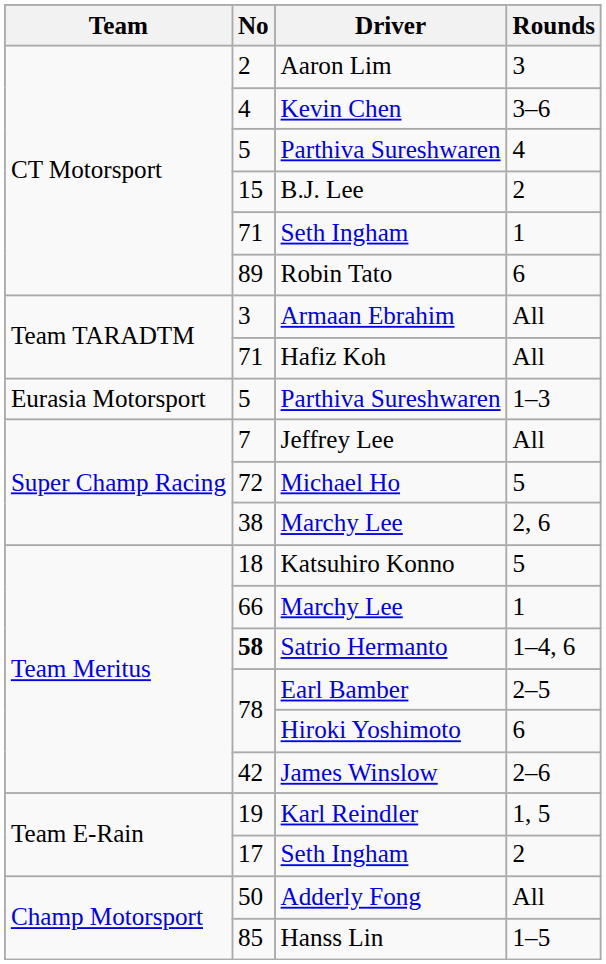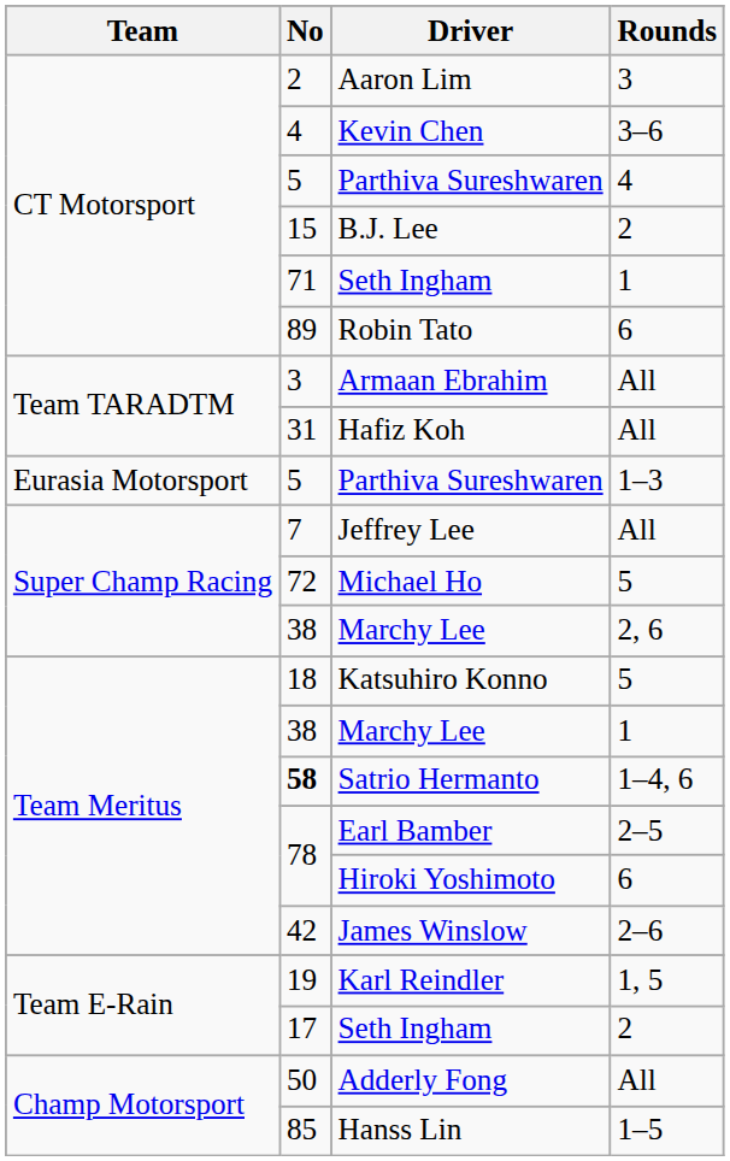Hafiz Koh | No: 71 -> 31
Marchy Lee / 1 | No: 66 -> 38
